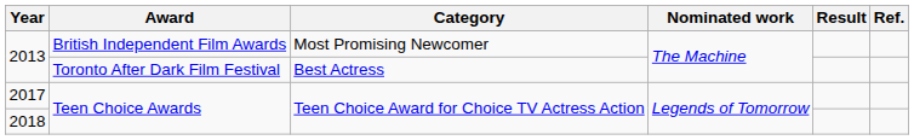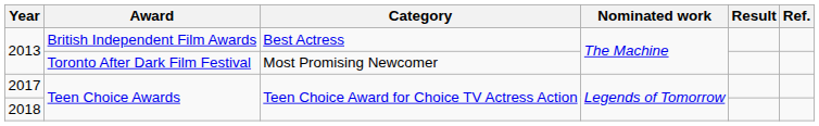2013 / British Independent Film Awards | Category: Most Promising Newcomer -> Best Actress
2013 / Toronto After Dark Film Festival | Category: Best Actress -> Most Promising Newcomer
